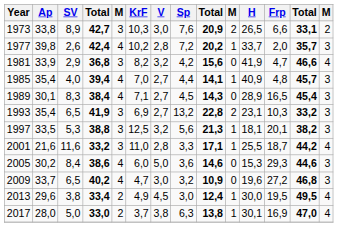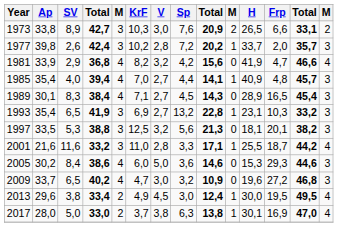1977 | column 5: 4 -> 3
1981 | column 5: 3 -> 4
1993 | column 10: 2 -> 1
1997 | column 10: 1 -> 0
